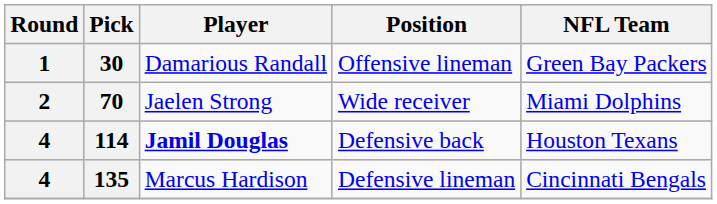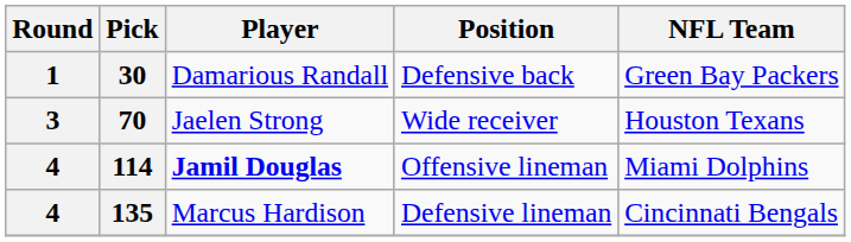30 | Position: Offensive lineman -> Defensive back
70 | Round: 2 -> 3
70 | NFL Team: Miami Dolphins -> Houston Texans
114 | Position: Defensive back -> Offensive lineman
114 | NFL Team: Houston Texans -> Miami Dolphins
